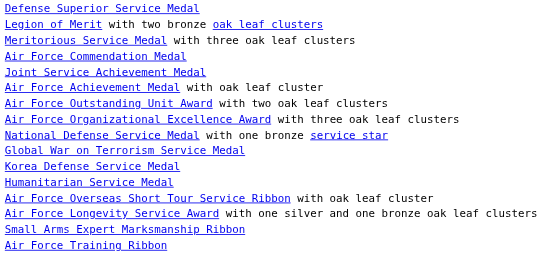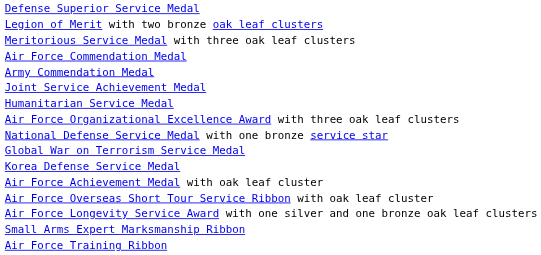+ row: Army Commendation Medal
rows swapped: Air Force Achievement Medal with oak leaf cluster <-> Humanitarian Service Medal
- row: Air Force Outstanding Unit Award with two oak leaf clusters
